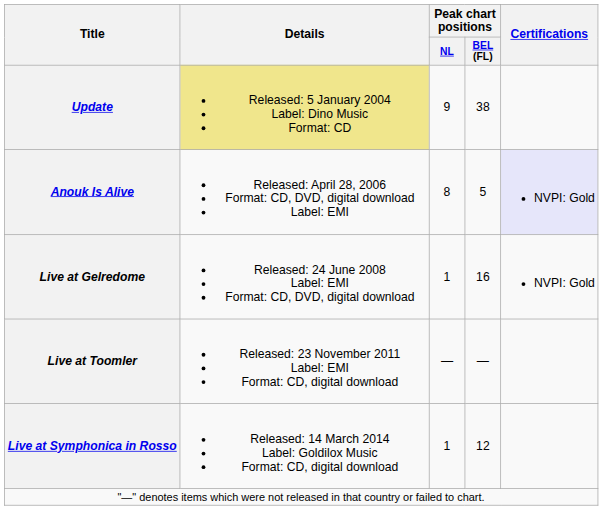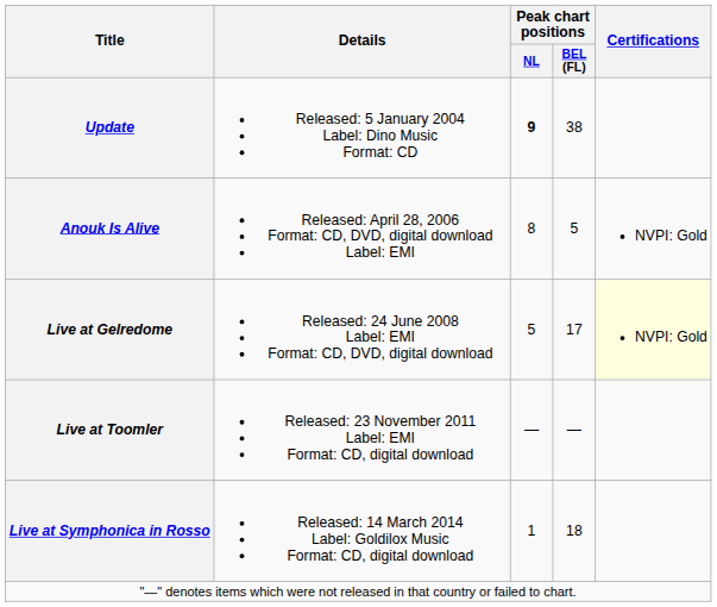Update | Details: khaki background -> no background
Update | Peak chart positions / NL: normal -> bold
Anouk Is Alive | Certifications: lavender background -> no background
Live at Gelredome | Peak chart positions / NL: 1 -> 5
Live at Gelredome | Peak chart positions / BEL (FL): 16 -> 17
Live at Gelredome | Certifications: no background -> lightyellow background
Live at Symphonica in Rosso | Peak chart positions / BEL (FL): 12 -> 18
